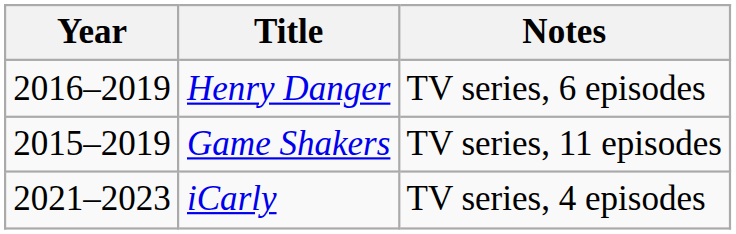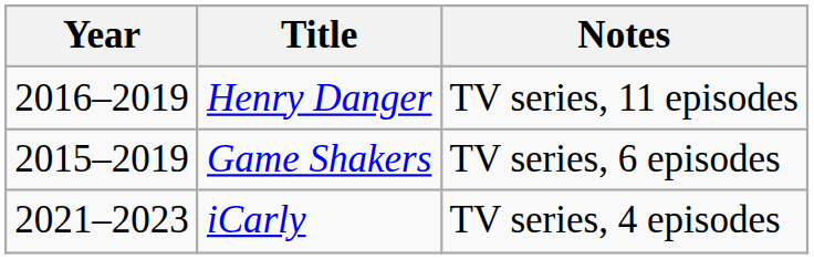Henry Danger | Notes: TV series, 6 episodes -> TV series, 11 episodes
Game Shakers | Notes: TV series, 11 episodes -> TV series, 6 episodes
